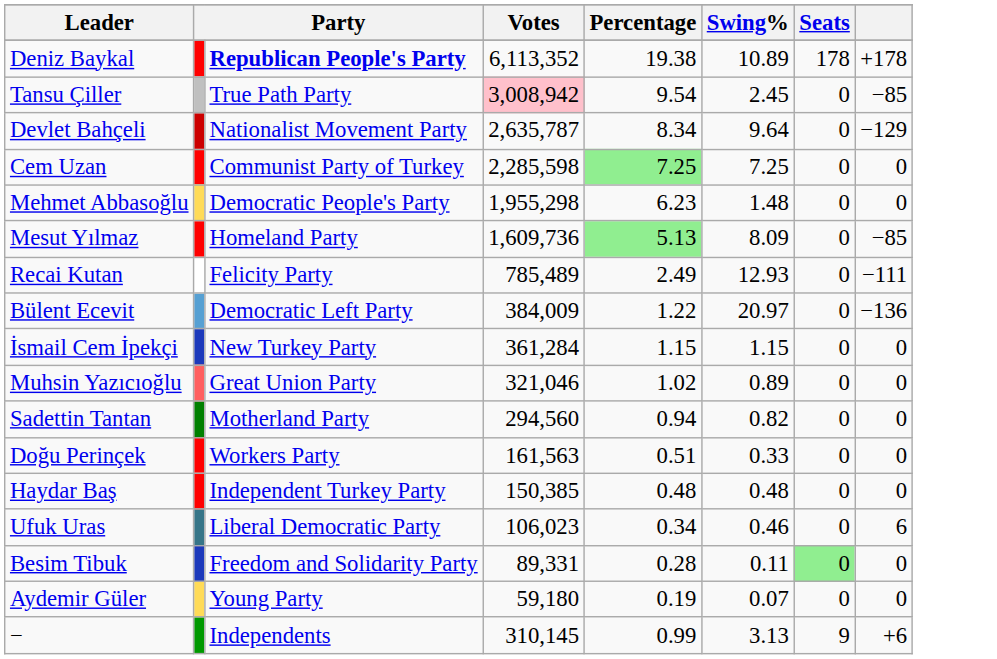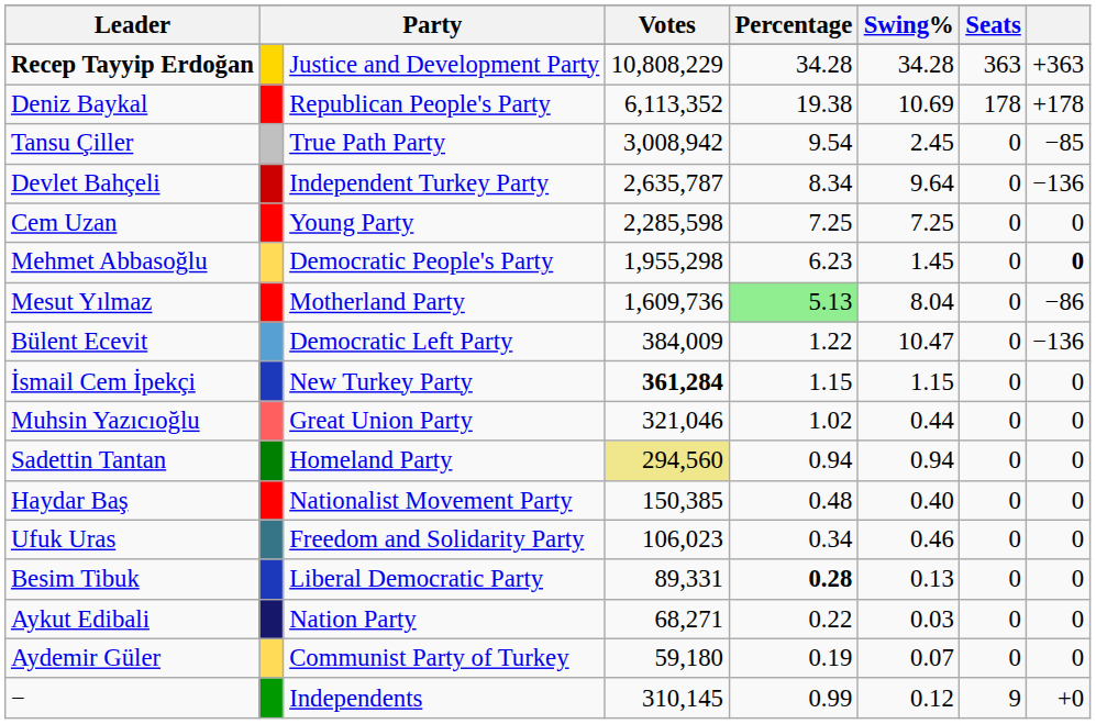+ row: Recep Tayyip Erdoğan | d | Justice and Development Party | 10,808,229 | 34.28 | 34.28 | 363 | +363
Deniz Baykal | column 3: bold -> normal
Deniz Baykal | Swing%: 10.89 -> 10.69
Tansu Çiller | Votes: pink background -> no background
Devlet Bahçeli | column 3: Nationalist Movement Party -> Independent Turkey Party
Devlet Bahçeli | column 8: −129 -> −136
Cem Uzan | column 3: Communist Party of Turkey -> Young Party
Cem Uzan | Percentage: lightgreen background -> no background
Mehmet Abbasoğlu | Swing%: 1.48 -> 1.45
Mehmet Abbasoğlu | column 8: normal -> bold
Mesut Yılmaz | column 3: Homeland Party -> Motherland Party
Mesut Yılmaz | Swing%: 8.09 -> 8.04
Mesut Yılmaz | column 8: −85 -> −86
- row: Recai Kutan | Felicity Party | 785,489 | 2.49 | 12.93 | 0 | −111
Bülent Ecevit | Swing%: 20.97 -> 10.47
İsmail Cem İpekçi | Votes: normal -> bold
Muhsin Yazıcıoğlu | Swing%: 0.89 -> 0.44
Sadettin Tantan | column 3: Motherland Party -> Homeland Party
Sadettin Tantan | Votes: no background -> khaki background
Sadettin Tantan | Swing%: 0.82 -> 0.94
- row: Doğu Perinçek | Workers Party | 161,563 | 0.51 | 0.33 | 0 | 0
Haydar Baş | column 3: Independent Turkey Party -> Nationalist Movement Party
Haydar Baş | Swing%: 0.48 -> 0.40
Ufuk Uras | column 3: Liberal Democratic Party -> Freedom and Solidarity Party
Ufuk Uras | column 8: 6 -> 0
Besim Tibuk | column 3: Freedom and Solidarity Party -> Liberal Democratic Party
Besim Tibuk | Percentage: normal -> bold
Besim Tibuk | Swing%: 0.11 -> 0.13
Besim Tibuk | Seats: lightgreen background -> no background
+ row: Aykut Edibali | Nation Party | 68,271 | 0.22 | 0.03 | 0 | 0
Aydemir Güler | column 3: Young Party -> Communist Party of Turkey
− | Swing%: 3.13 -> 0.12
− | column 8: +6 -> +0
